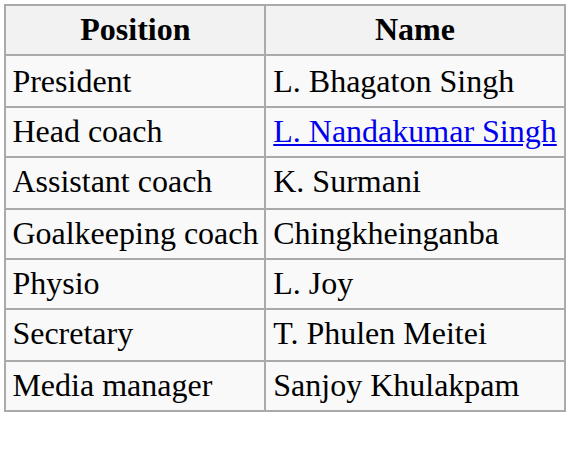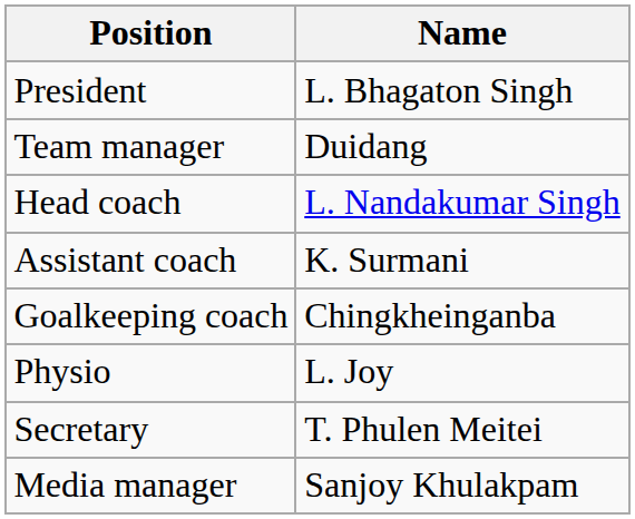+ row: Team manager | Duidang
